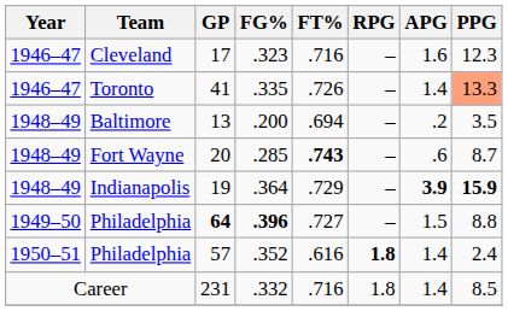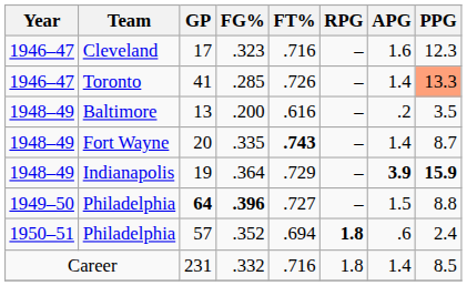41 | FG%: .335 -> .285
13 | FT%: .694 -> .616
20 | FG%: .285 -> .335
20 | APG: .6 -> 1.4
57 | FT%: .616 -> .694
57 | APG: 1.4 -> .6
